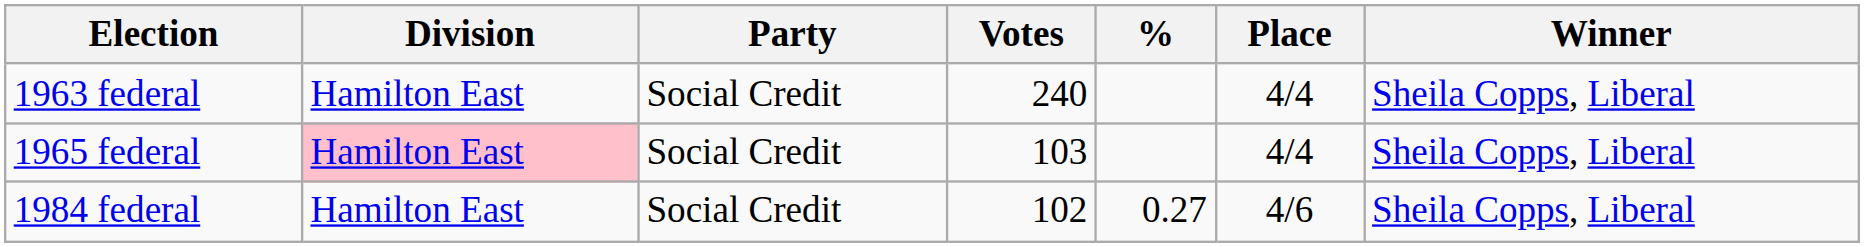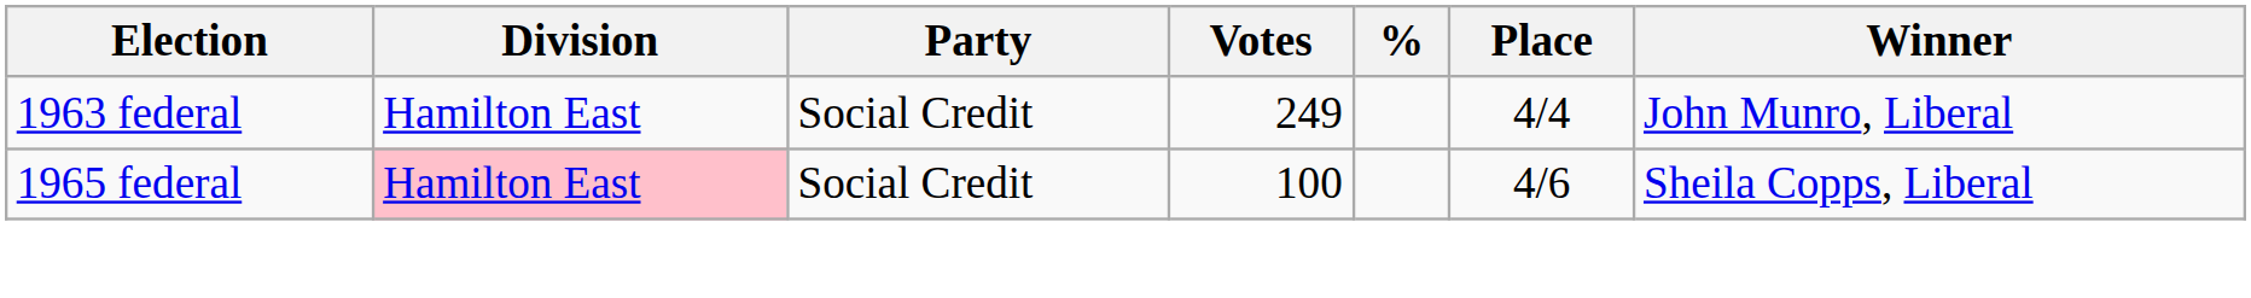1963 federal | Votes: 240 -> 249
1963 federal | Winner: Sheila Copps, Liberal -> John Munro, Liberal
1965 federal | Votes: 103 -> 100
1965 federal | Place: 4/4 -> 4/6
- row: 1984 federal | Hamilton East | Social Credit | 102 | 0.27 | 4/6 | Sheila Copps, Liberal
